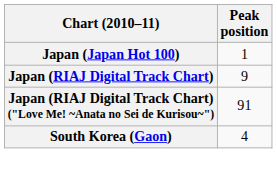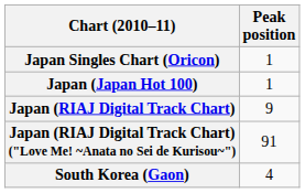+ row: Japan Singles Chart (Oricon) | 1
